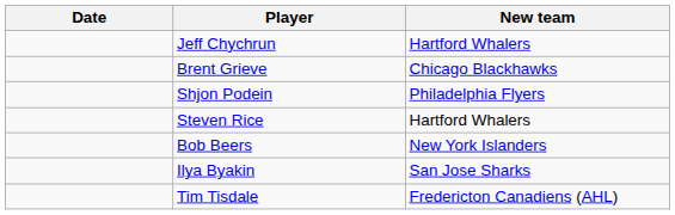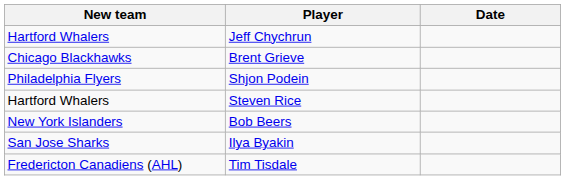columns swapped: Date <-> New team
